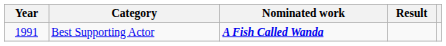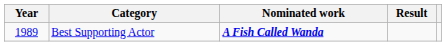Best Supporting Actor | Year: 1991 -> 1989
